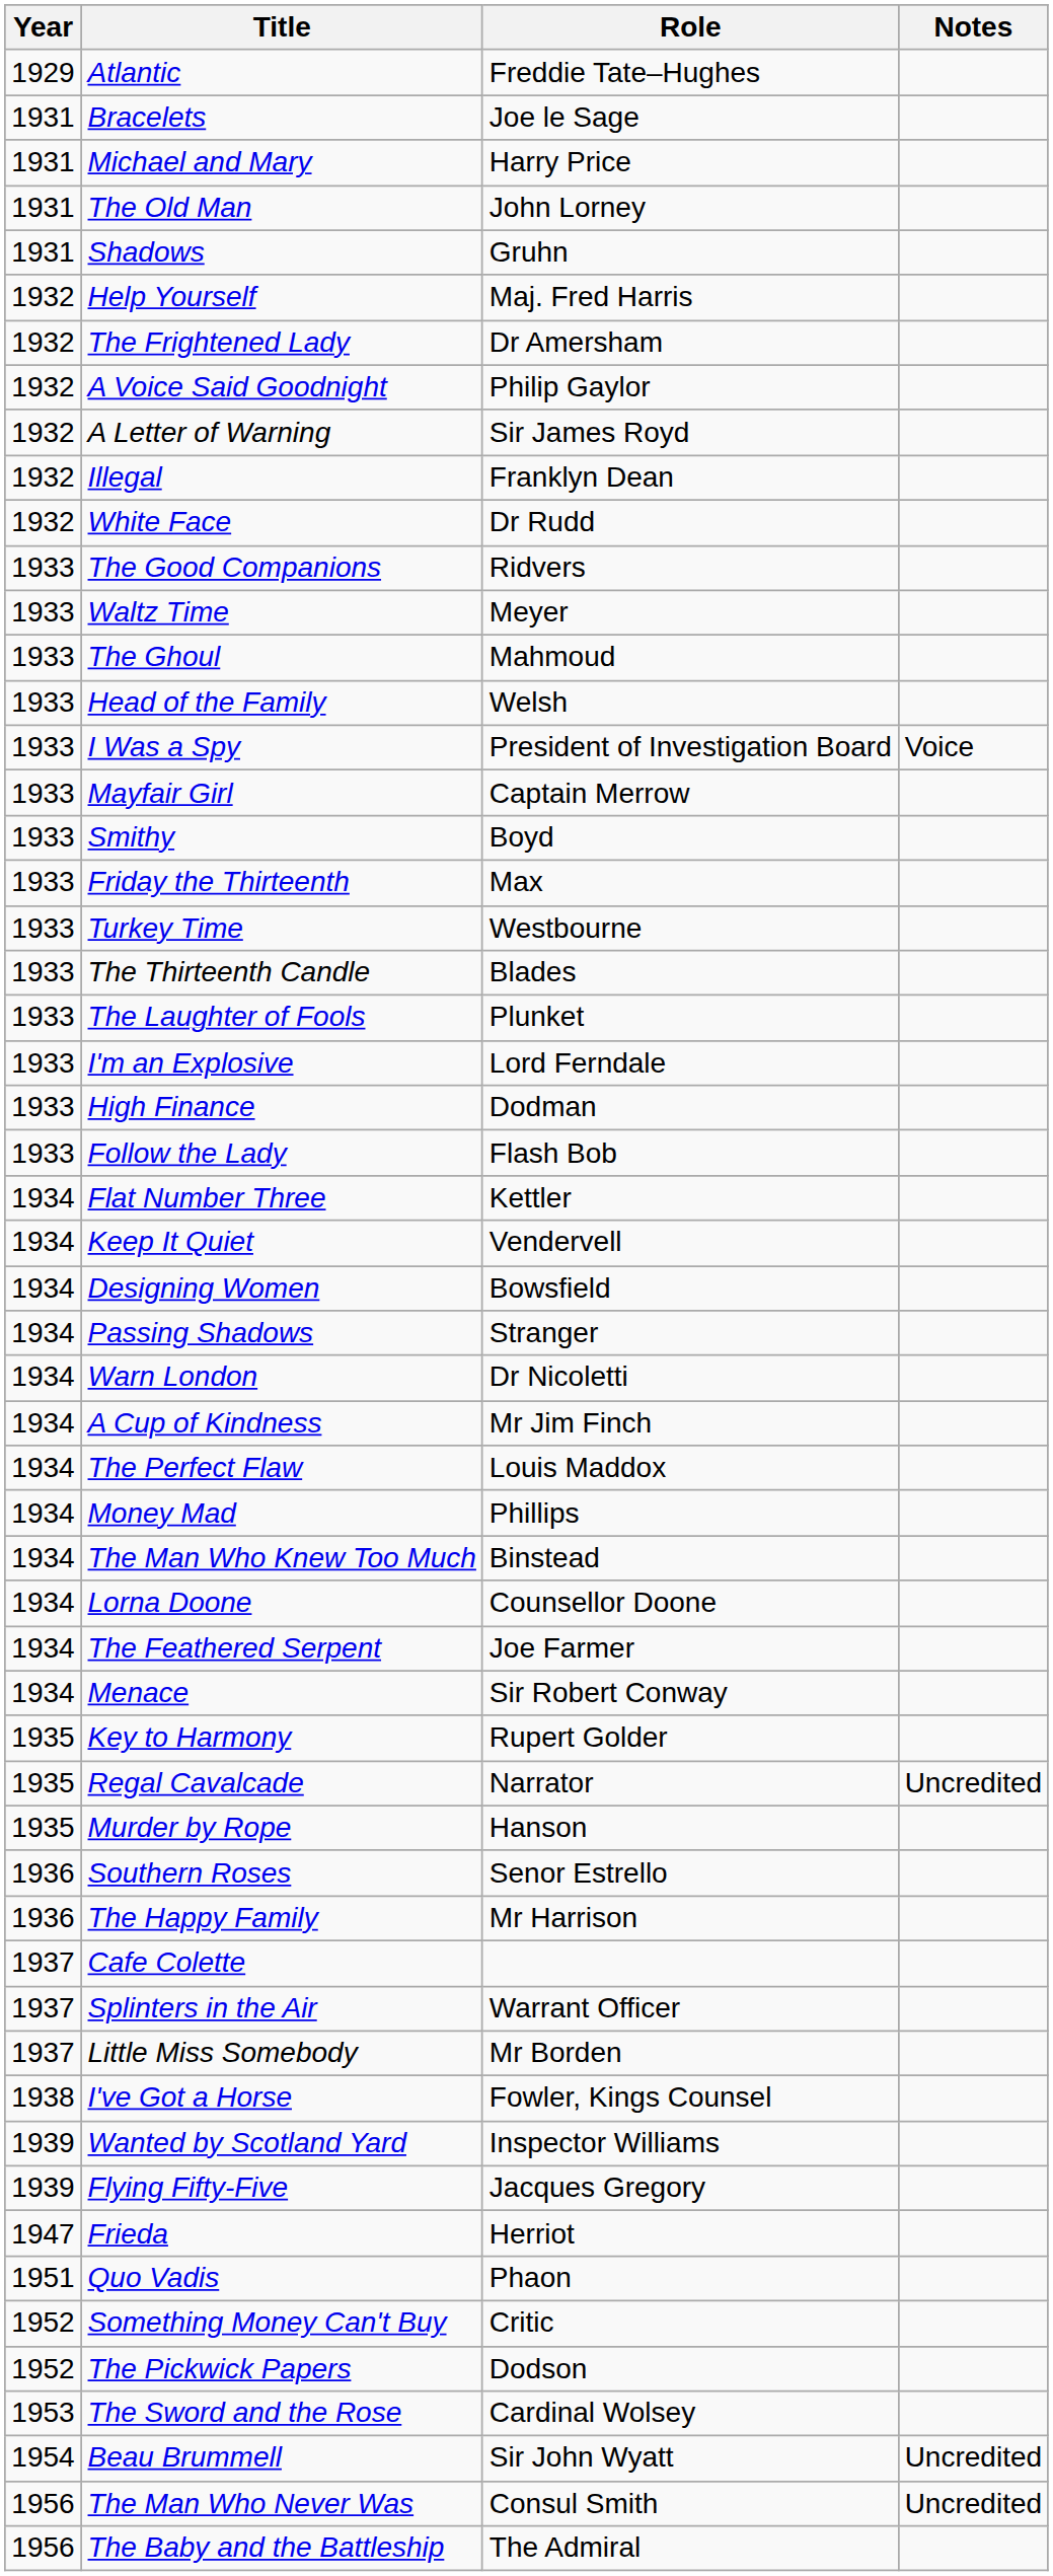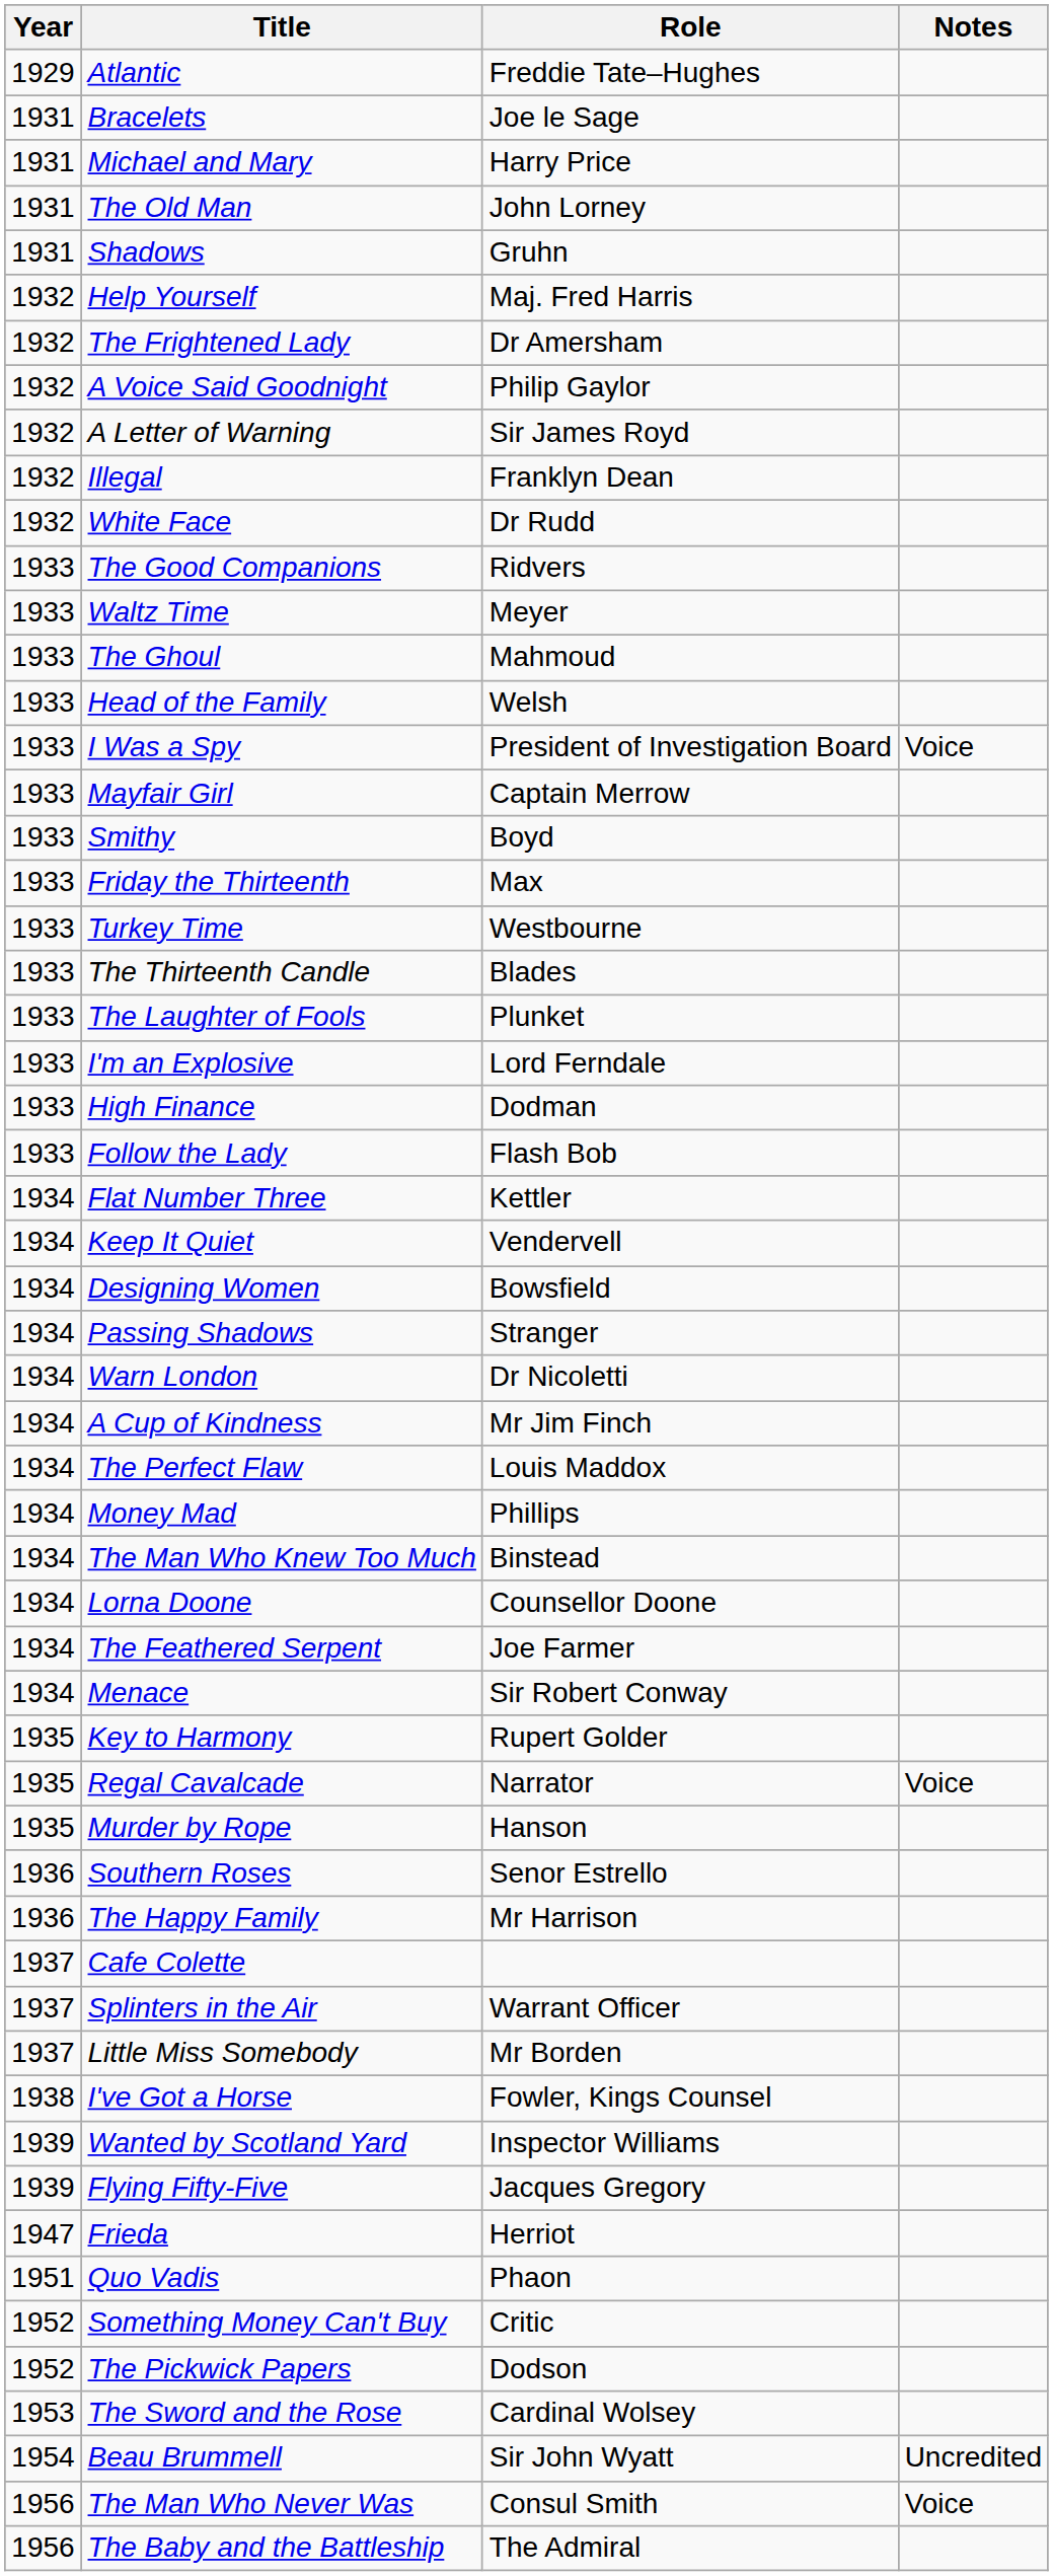Regal Cavalcade | Notes: Uncredited -> Voice
The Man Who Never Was | Notes: Uncredited -> Voice
